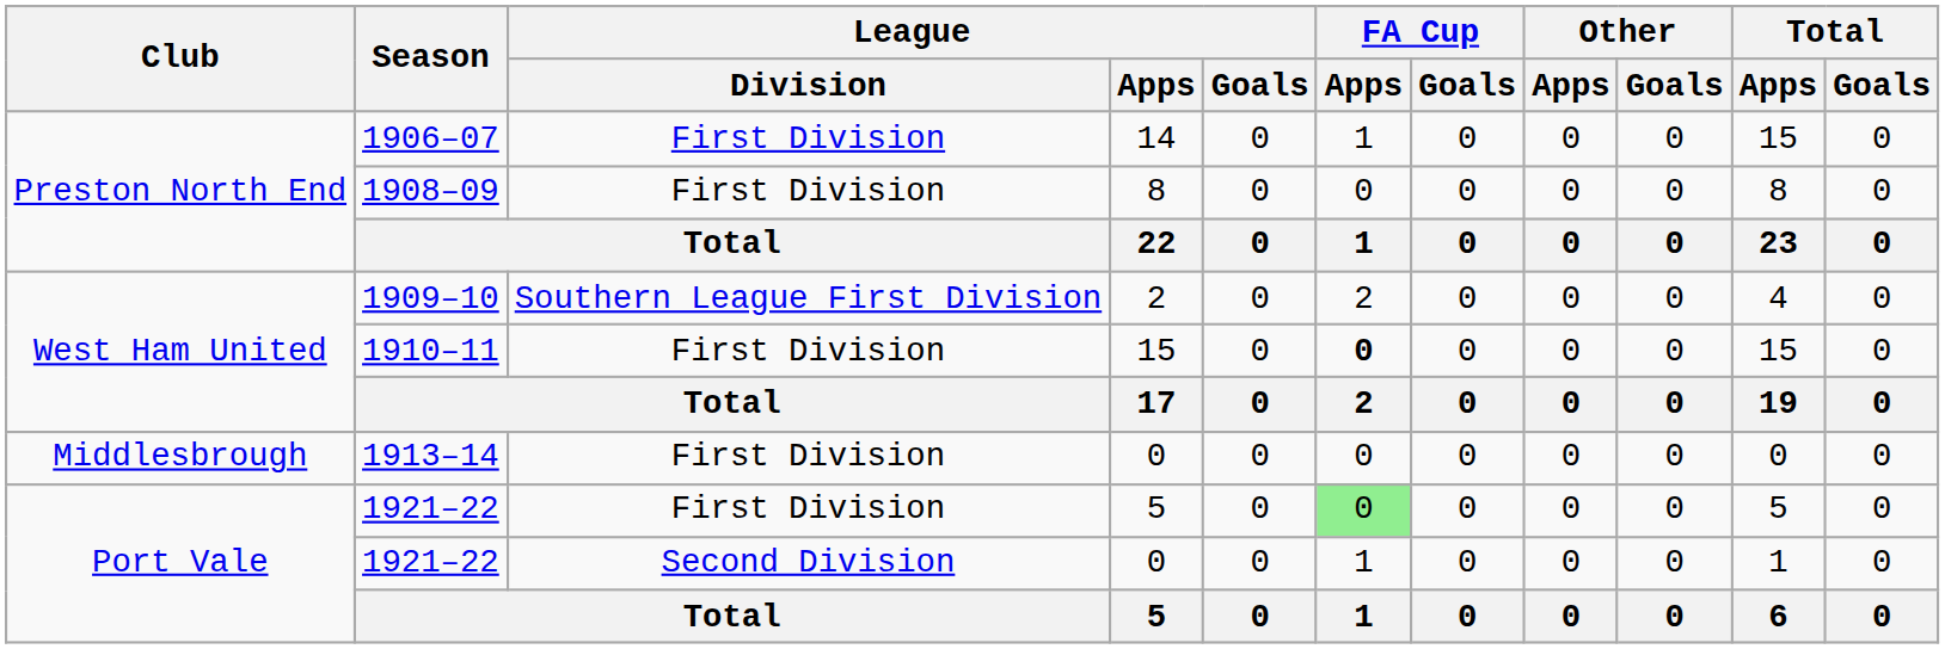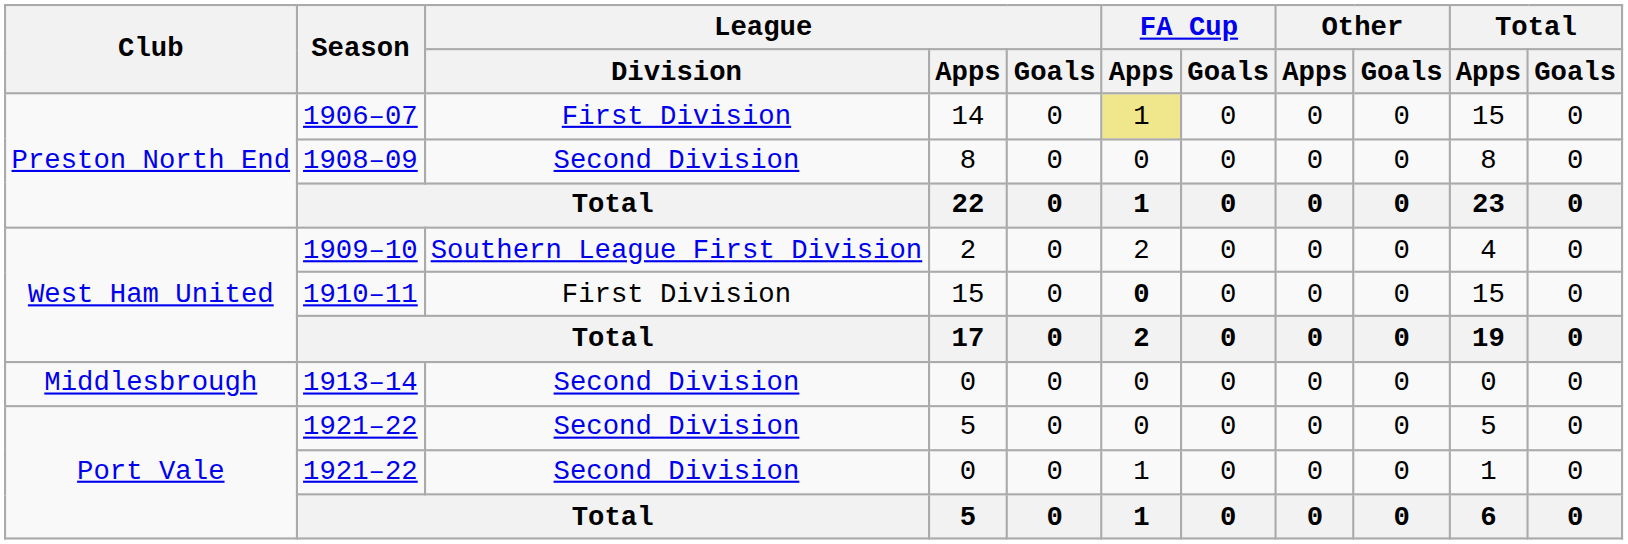1906–07 | FA Cup / Apps: no background -> khaki background
1908–09 | League / Division: First Division -> Second Division
1913–14 | League / Division: First Division -> Second Division
1921–22 / 5 | League / Division: First Division -> Second Division
1921–22 / 5 | FA Cup / Apps: lightgreen background -> no background
